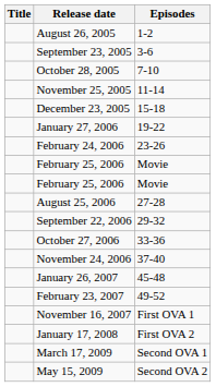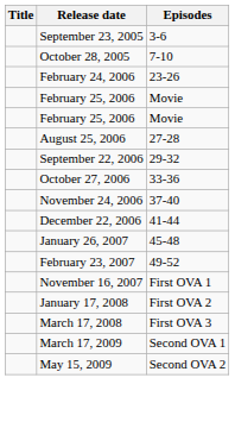- row: August 26, 2005 | 1-2
- row: November 25, 2005 | 11-14
- row: December 23, 2005 | 15-18
- row: January 27, 2006 | 19-22
+ row: December 22, 2006 | 41-44
+ row: March 17, 2008 | First OVA 3
